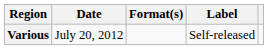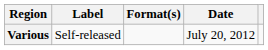columns swapped: Date <-> Label
